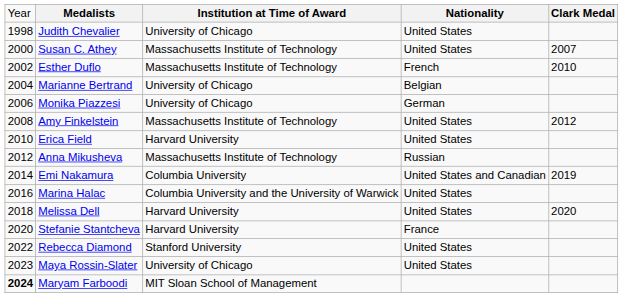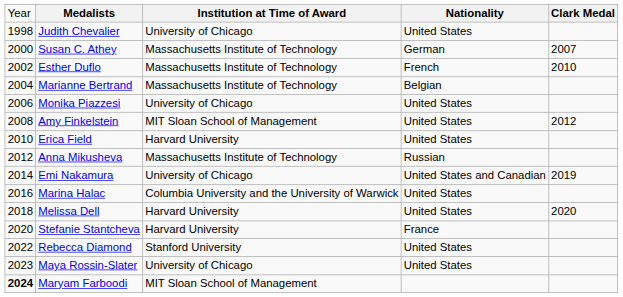Susan C. Athey | column 4: United States -> German
Marianne Bertrand | column 3: University of Chicago -> Massachusetts Institute of Technology
Monika Piazzesi | column 4: German -> United States
Amy Finkelstein | column 3: Massachusetts Institute of Technology -> MIT Sloan School of Management
Emi Nakamura | column 3: Columbia University -> University of Chicago
